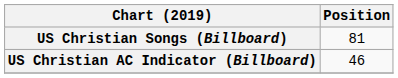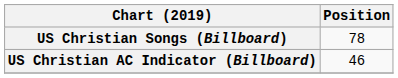US Christian Songs (Billboard) | Position: 81 -> 78
